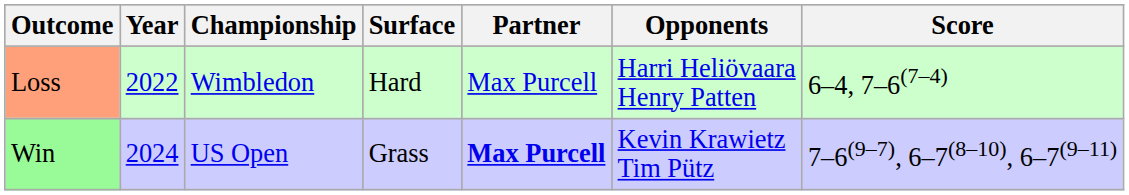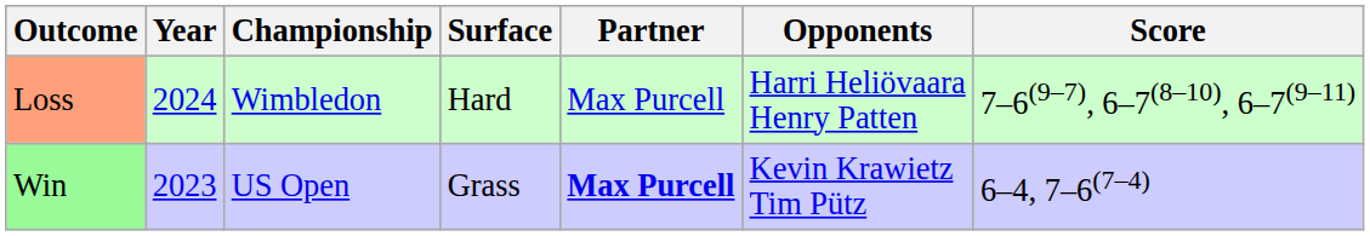Loss | Year: 2022 -> 2024
Loss | Score: 6–4, 7–6(7–4) -> 7–6(9–7), 6–7(8–10), 6–7(9–11)
Win | Year: 2024 -> 2023
Win | Score: 7–6(9–7), 6–7(8–10), 6–7(9–11) -> 6–4, 7–6(7–4)
